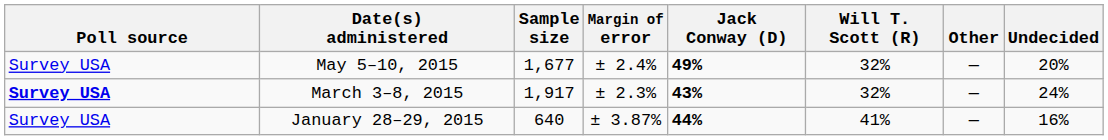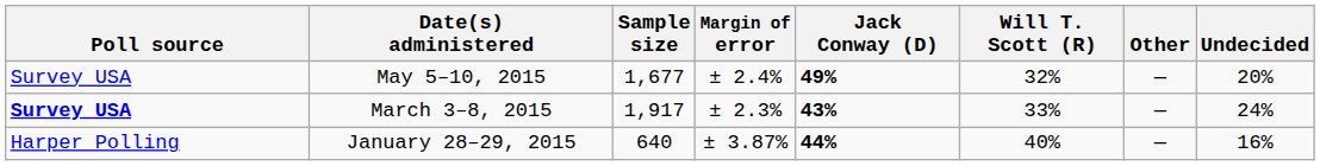March 3–8, 2015 | Will T. Scott (R): 32% -> 33%
January 28–29, 2015 | Poll source: Survey USA -> Harper Polling
January 28–29, 2015 | Will T. Scott (R): 41% -> 40%
